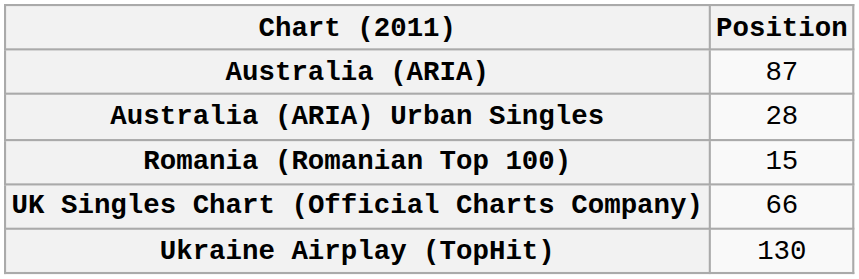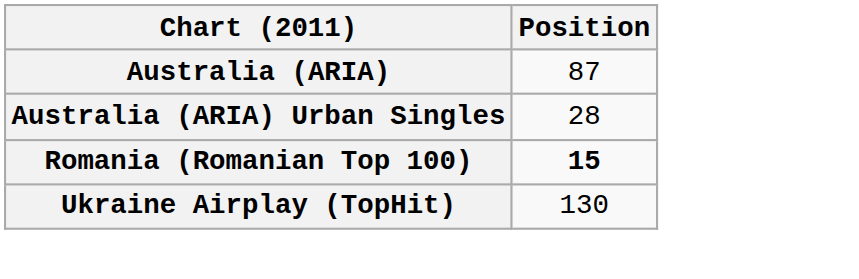Romania (Romanian Top 100) | Position: normal -> bold
- row: UK Singles Chart (Official Charts Company) | 66
